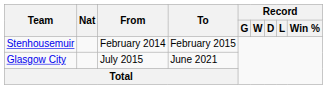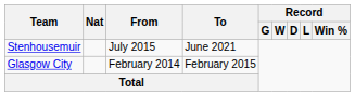Stenhousemuir | From: February 2014 -> July 2015
Stenhousemuir | To: February 2015 -> June 2021
Glasgow City | From: July 2015 -> February 2014
Glasgow City | To: June 2021 -> February 2015
